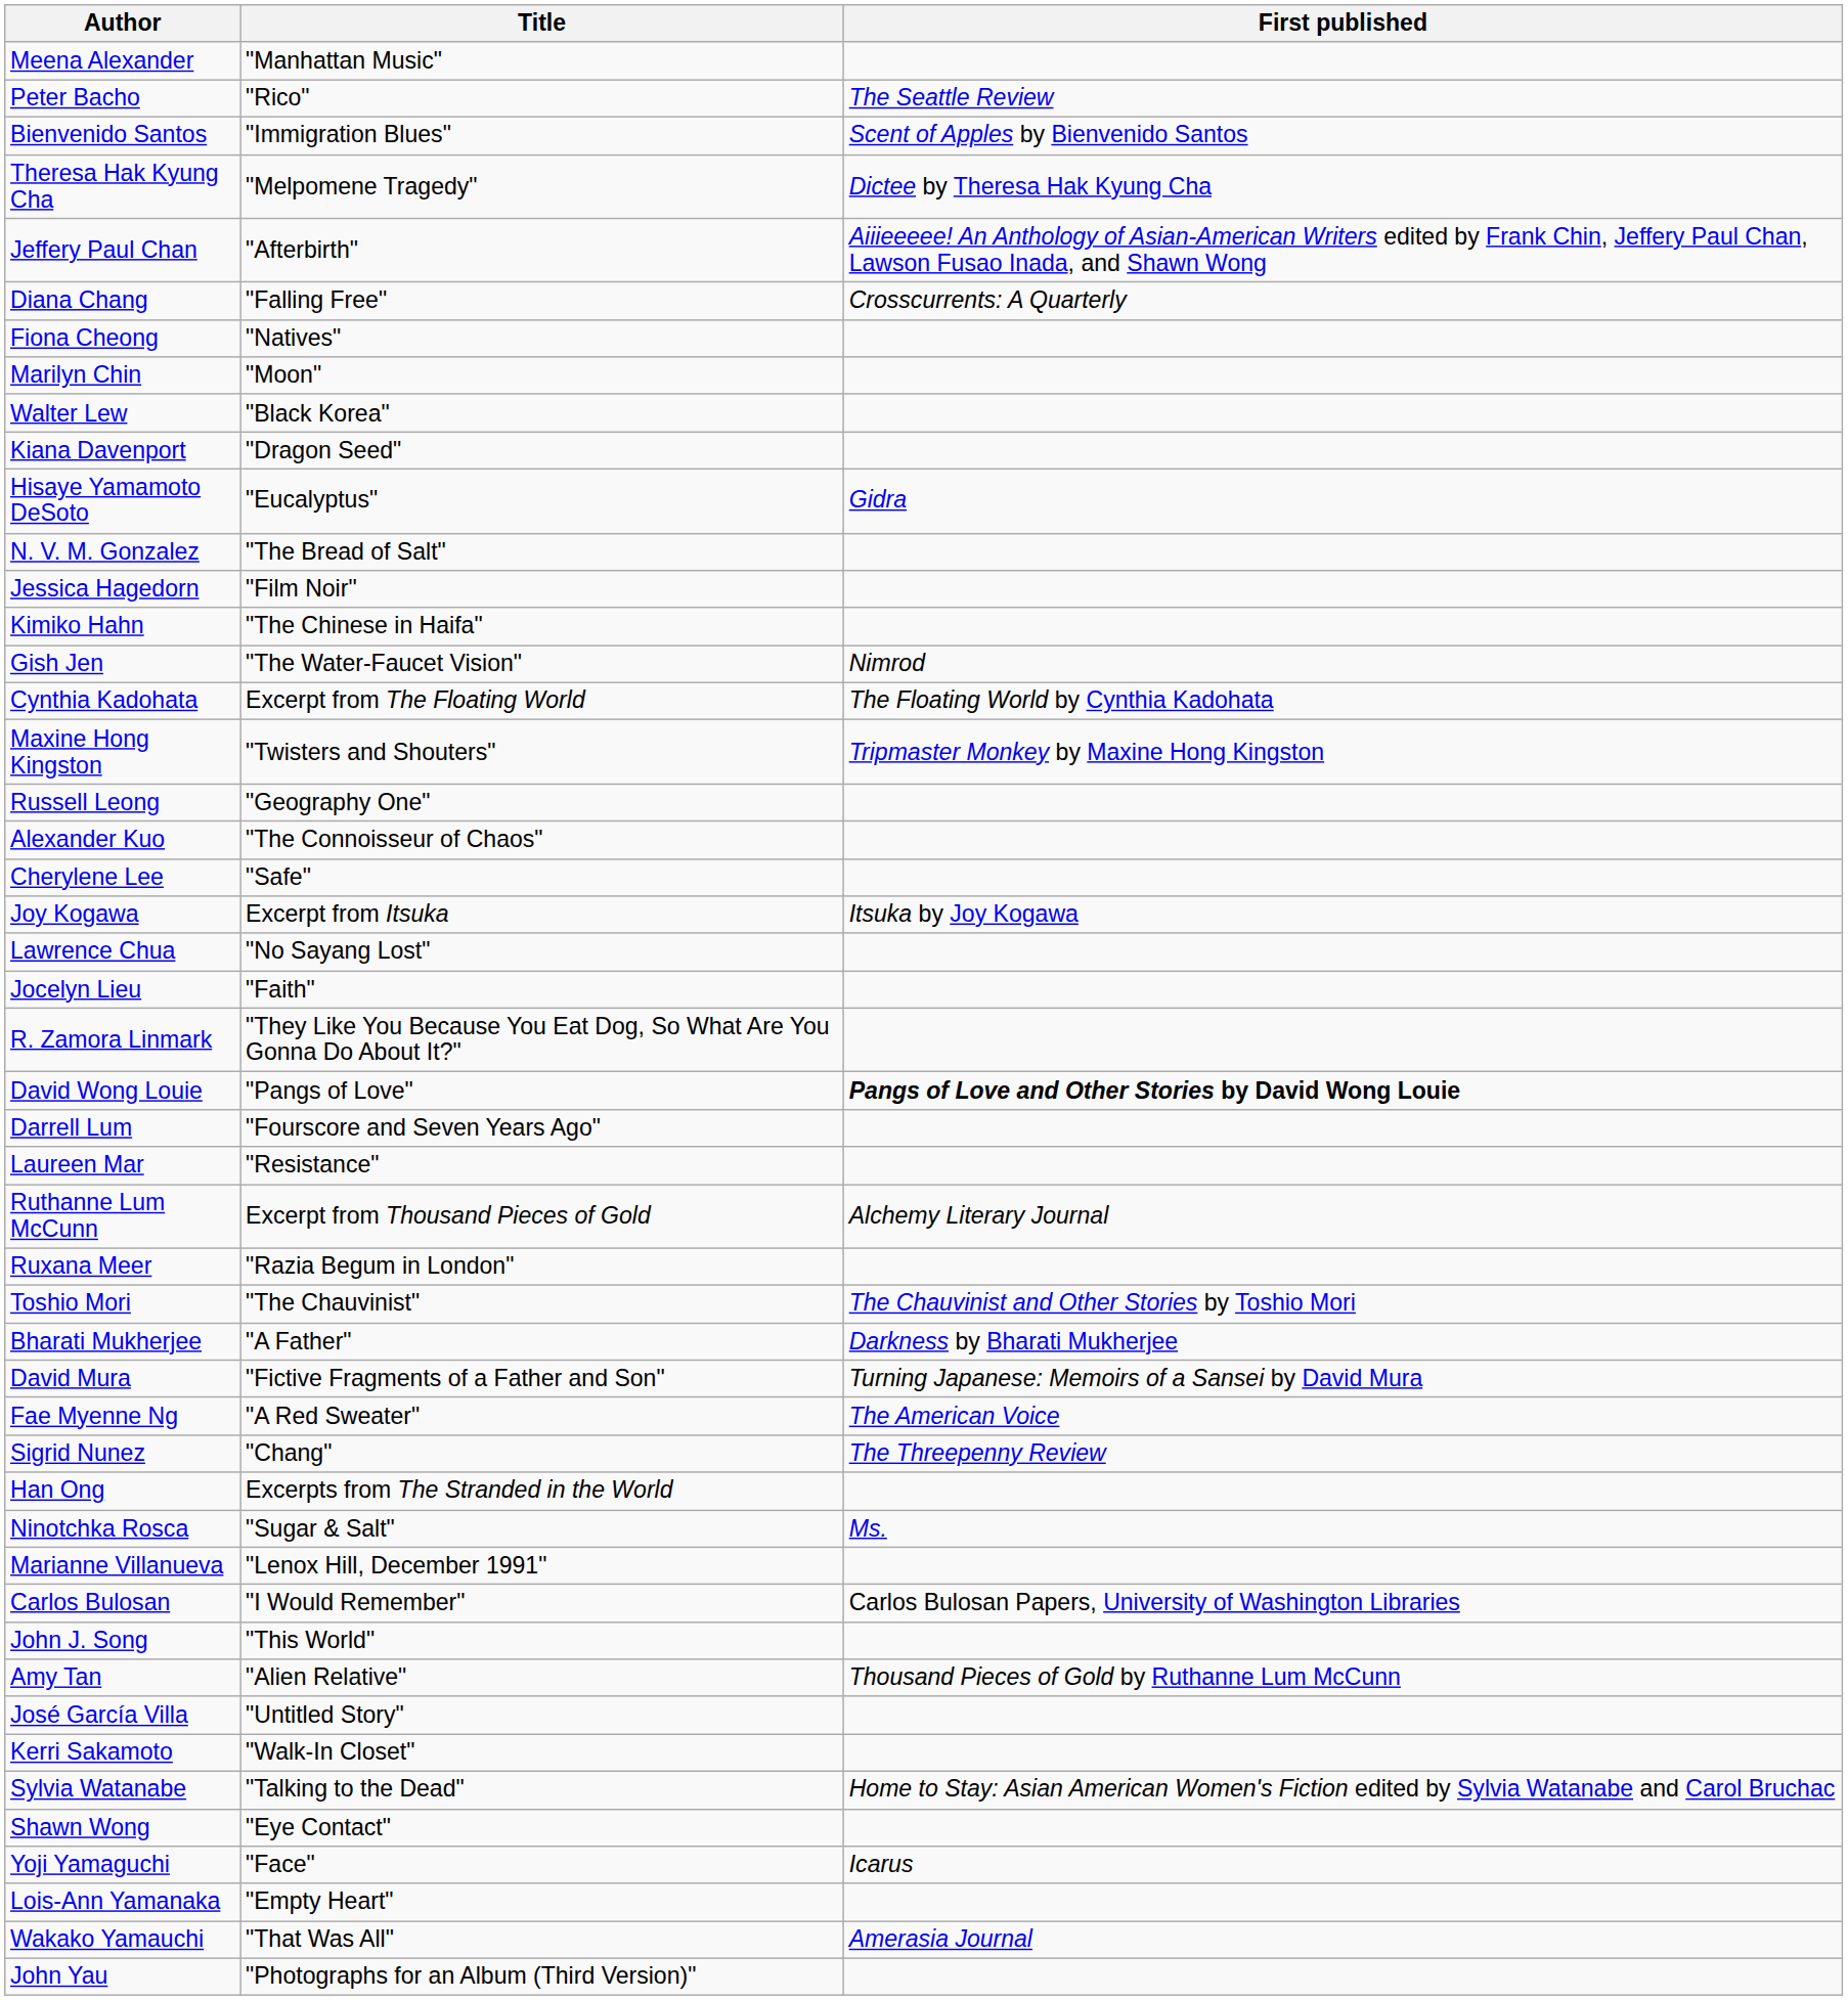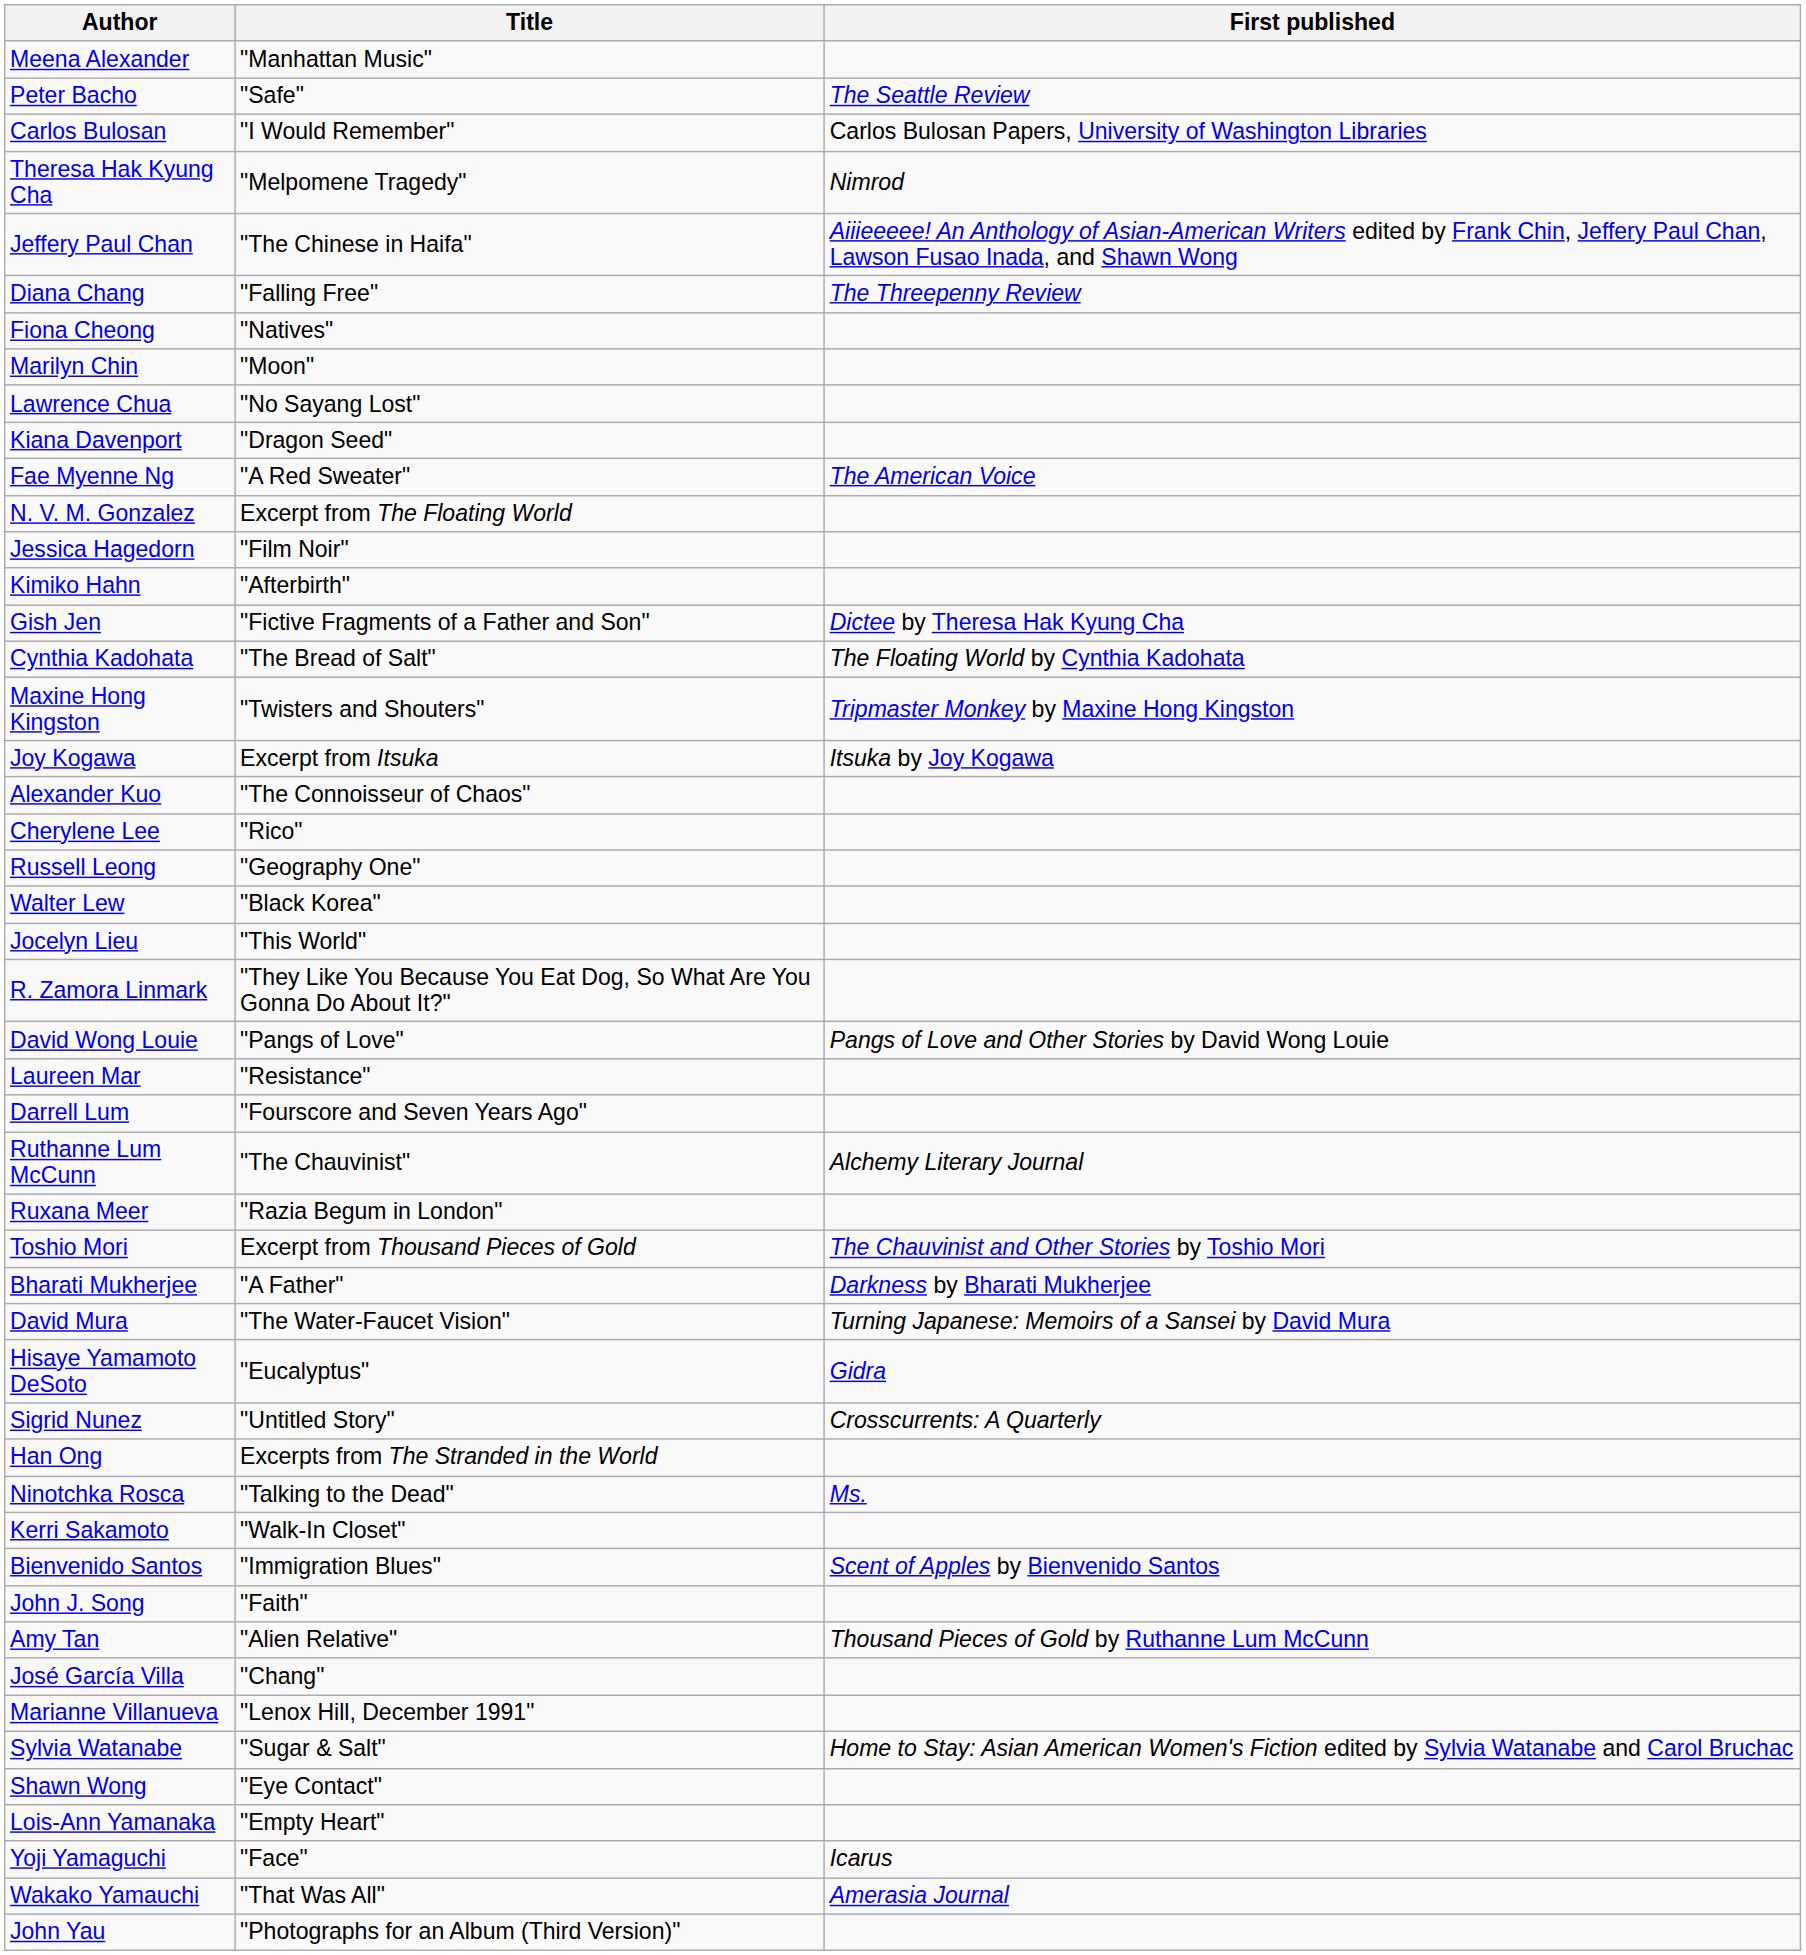Peter Bacho | Title: "Rico" -> "Safe"
rows swapped: Carlos Bulosan <-> Bienvenido Santos
Theresa Hak Kyung Cha | First published: Dictee by Theresa Hak Kyung Cha -> Nimrod
Jeffery Paul Chan | Title: "Afterbirth" -> "The Chinese in Haifa"
Diana Chang | First published: Crosscurrents: A Quarterly -> The Threepenny Review
rows swapped: Lawrence Chua <-> Walter Lew
rows swapped: Hisaye Yamamoto DeSoto <-> Fae Myenne Ng
N. V. M. Gonzalez | Title: "The Bread of Salt" -> Excerpt from The Floating World
Kimiko Hahn | Title: "The Chinese in Haifa" -> "Afterbirth"
Gish Jen | Title: "The Water-Faucet Vision" -> "Fictive Fragments of a Father and Son"
Gish Jen | First published: Nimrod -> Dictee by Theresa Hak Kyung Cha
Cynthia Kadohata | Title: Excerpt from The Floating World -> "The Bread of Salt"
rows swapped: Joy Kogawa <-> Russell Leong
Cherylene Lee | Title: "Safe" -> "Rico"
Jocelyn Lieu | Title: "Faith" -> "This World"
David Wong Louie | First published: bold -> normal
rows swapped: Darrell Lum <-> Laureen Mar
Ruthanne Lum McCunn | Title: Excerpt from Thousand Pieces of Gold -> "The Chauvinist"
Toshio Mori | Title: "The Chauvinist" -> Excerpt from Thousand Pieces of Gold
David Mura | Title: "Fictive Fragments of a Father and Son" -> "The Water-Faucet Vision"
Sigrid Nunez | Title: "Chang" -> "Untitled Story"
Sigrid Nunez | First published: The Threepenny Review -> Crosscurrents: A Quarterly
Ninotchka Rosca | Title: "Sugar & Salt" -> "Talking to the Dead"
rows swapped: Kerri Sakamoto <-> Marianne Villanueva
John J. Song | Title: "This World" -> "Faith"
José García Villa | Title: "Untitled Story" -> "Chang"
Sylvia Watanabe | Title: "Talking to the Dead" -> "Sugar & Salt"
rows swapped: Yoji Yamaguchi <-> Lois-Ann Yamanaka
